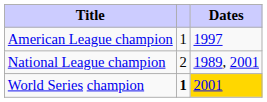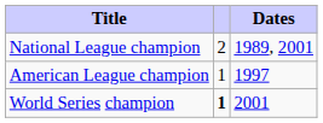rows swapped: National League champion <-> American League champion
World Series champion | Dates: gold background -> no background
